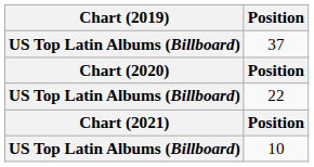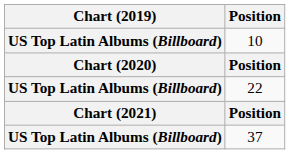rows swapped: 10 <-> 37
